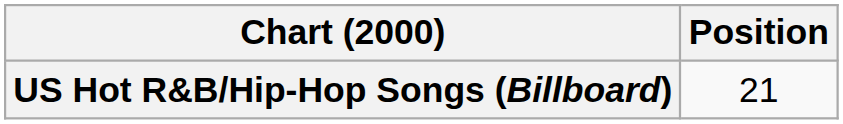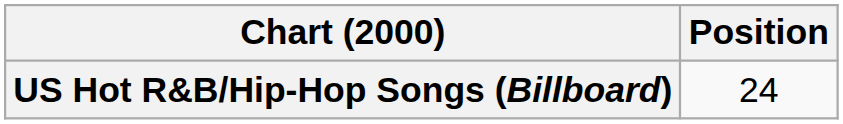US Hot R&B/Hip-Hop Songs (Billboard) | Position: 21 -> 24
